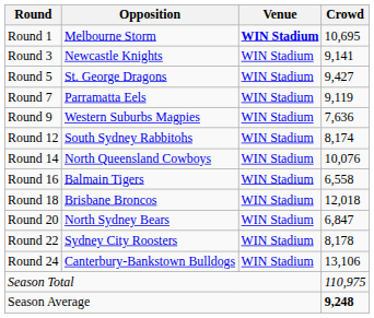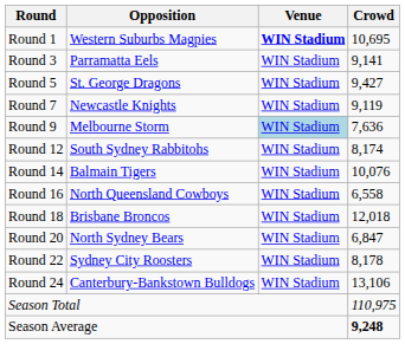Round 1 | Opposition: Melbourne Storm -> Western Suburbs Magpies
Round 3 | Opposition: Newcastle Knights -> Parramatta Eels
Round 7 | Opposition: Parramatta Eels -> Newcastle Knights
Round 9 | Opposition: Western Suburbs Magpies -> Melbourne Storm
Round 9 | Venue: no background -> lightblue background
Round 14 | Opposition: North Queensland Cowboys -> Balmain Tigers
Round 16 | Opposition: Balmain Tigers -> North Queensland Cowboys
